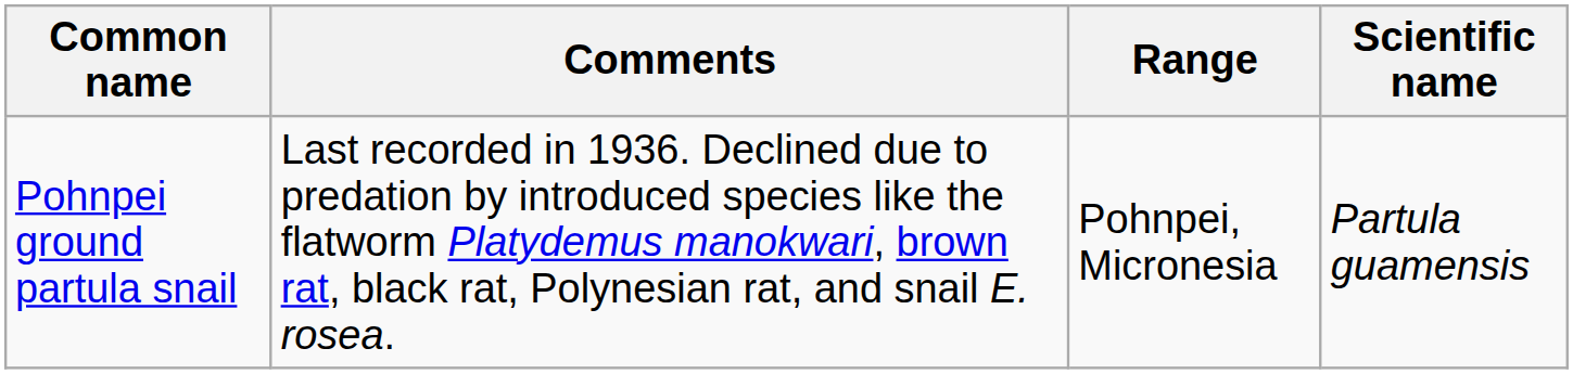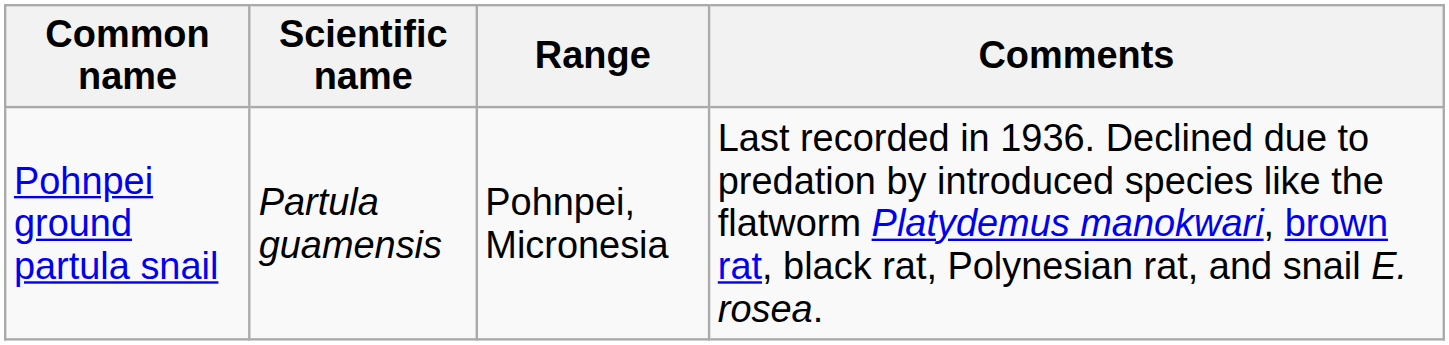columns swapped: Scientific name <-> Comments
